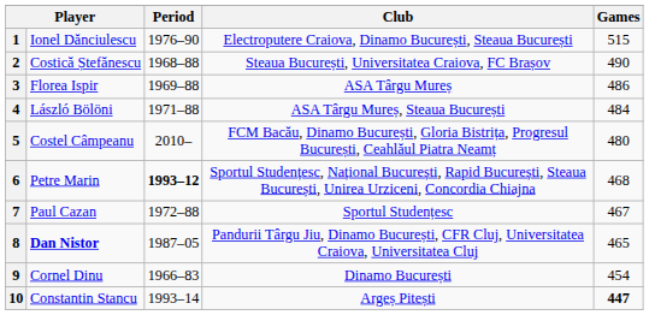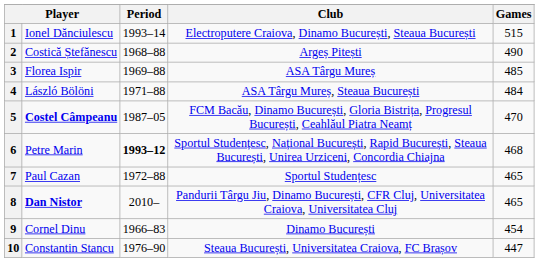1 | Period: 1976–90 -> 1993–14
2 | Club: Steaua București, Universitatea Craiova, FC Brașov -> Argeș Pitești
3 | Games: 486 -> 485
5 | column 2: normal -> bold
5 | Period: 2010– -> 1987–05
5 | Games: 480 -> 470
7 | Games: 467 -> 465
8 | Period: 1987–05 -> 2010–
10 | Period: 1993–14 -> 1976–90
10 | Club: Argeș Pitești -> Steaua București, Universitatea Craiova, FC Brașov
10 | Games: bold -> normal
